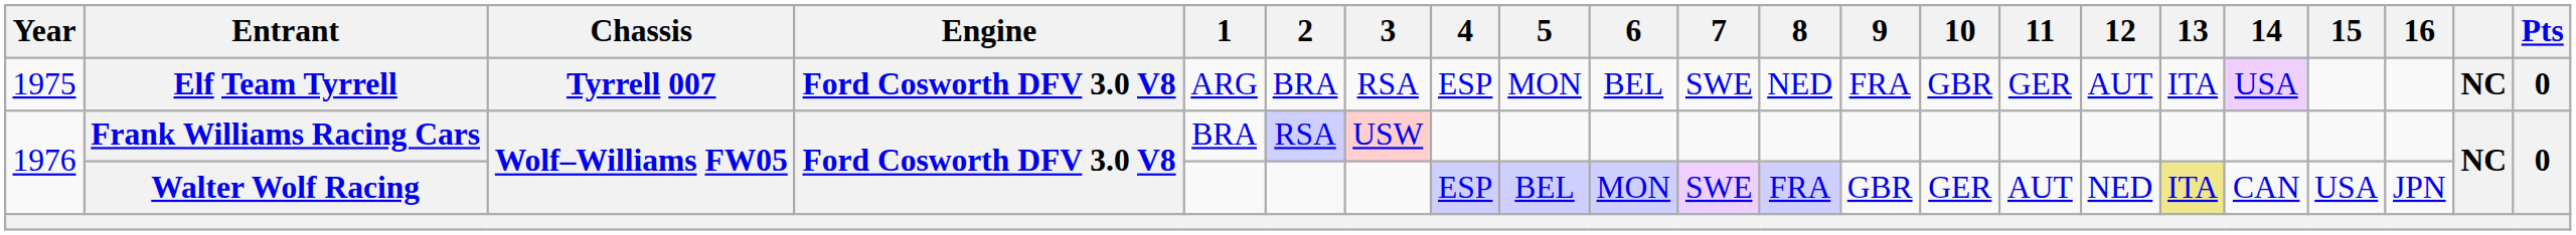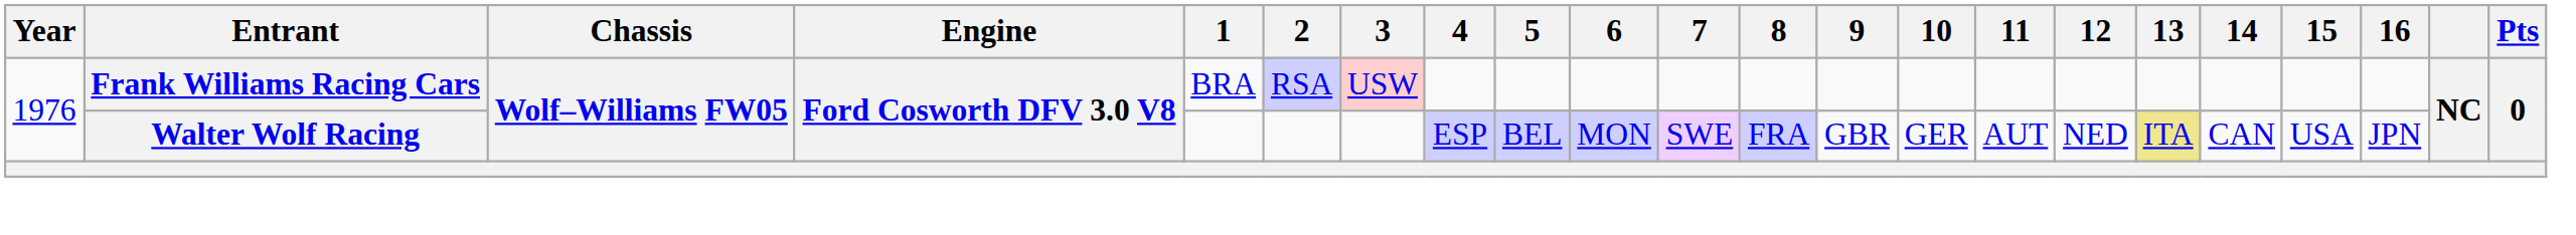- row: 1975 | Elf Team Tyrrell | Tyrrell 007 | Ford Cosworth DFV 3.0 V8 | ARG | BRA | RSA | ESP | MON | BEL | SWE | NED | FRA | GBR | GER | AUT | ITA | USA | NC | 0
